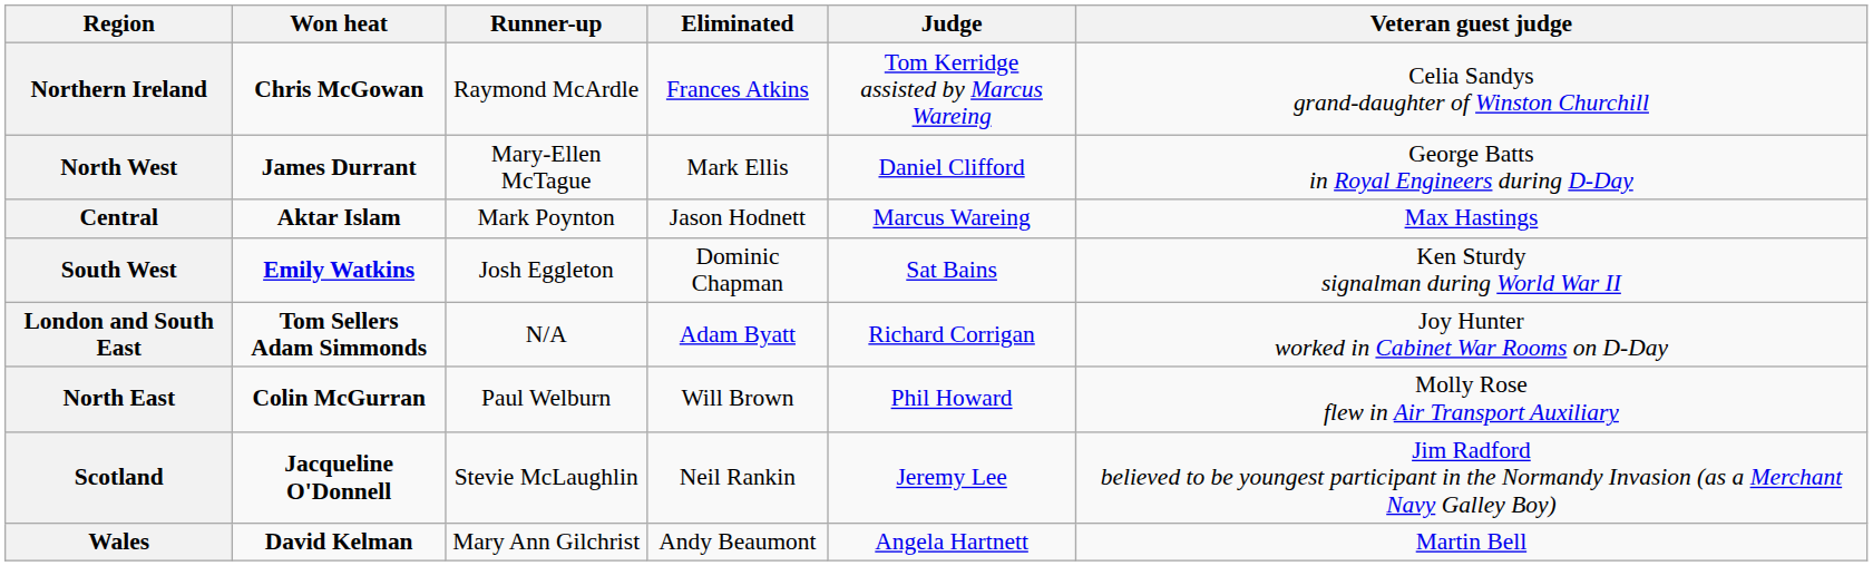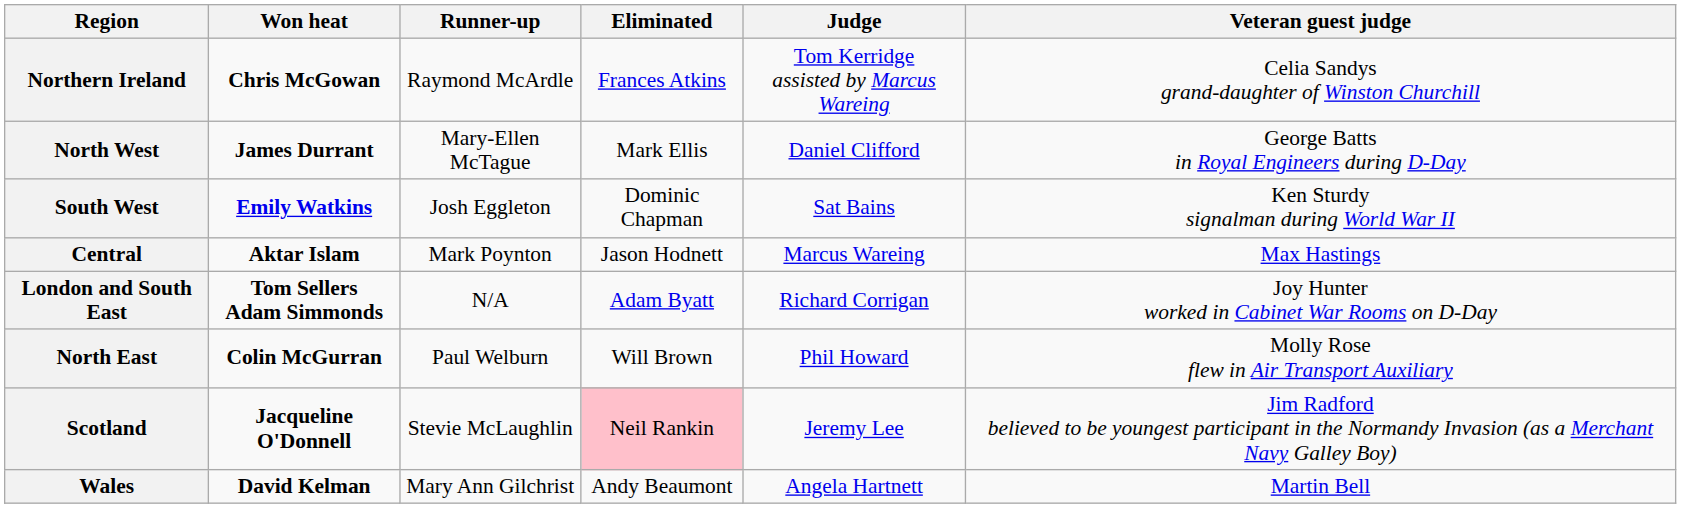rows swapped: South West <-> Central
Scotland | Eliminated: no background -> pink background
